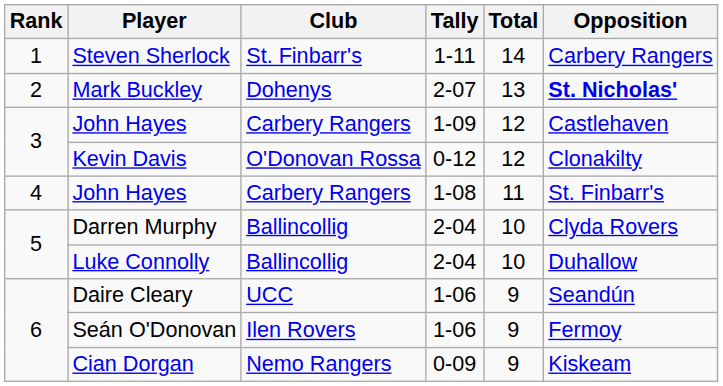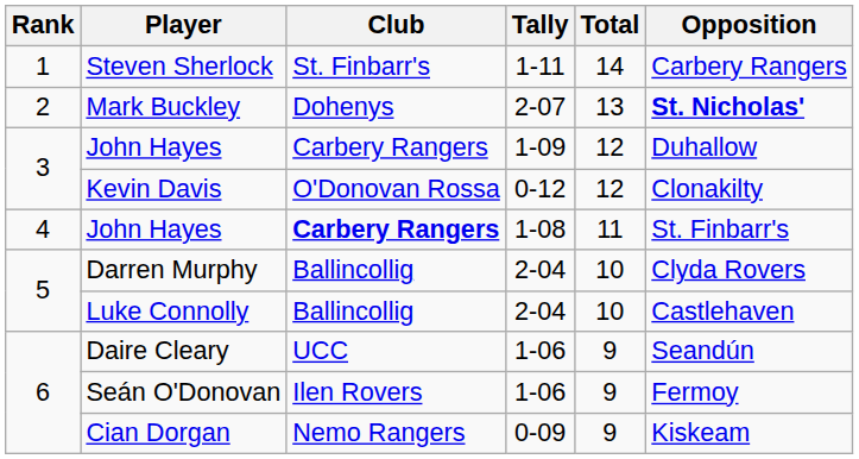John Hayes / 1-09 | Opposition: Castlehaven -> Duhallow
John Hayes / 1-08 | Club: normal -> bold
Luke Connolly | Opposition: Duhallow -> Castlehaven
